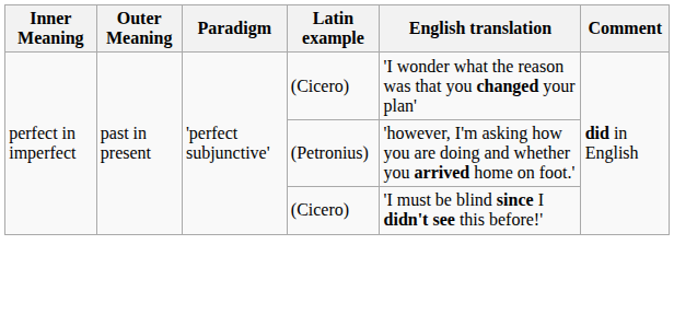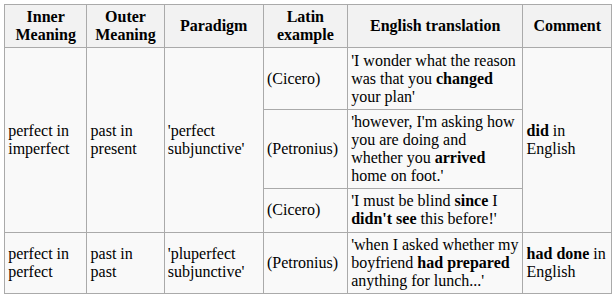+ row: perfect in perfect | past in past | 'pluperfect subjunctive' | (Petronius) | 'when I asked whether my boyfriend had prepared anything for lunch...' | had done in English
